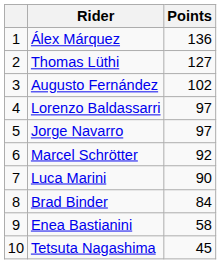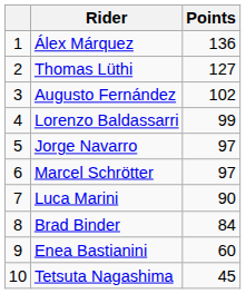Lorenzo Baldassarri | Points: 97 -> 99
Marcel Schrötter | Points: 92 -> 97
Enea Bastianini | Points: 58 -> 60
